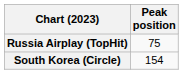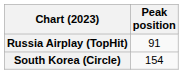Russia Airplay (TopHit) | Peak position: 75 -> 91
